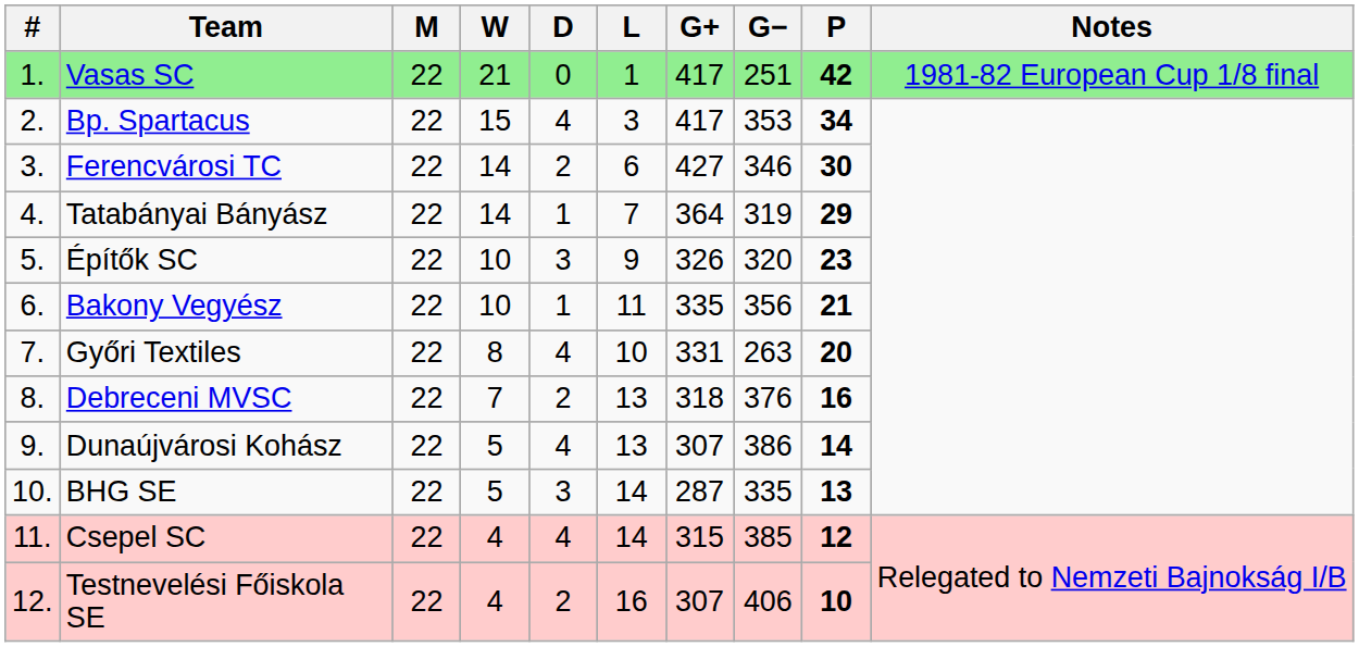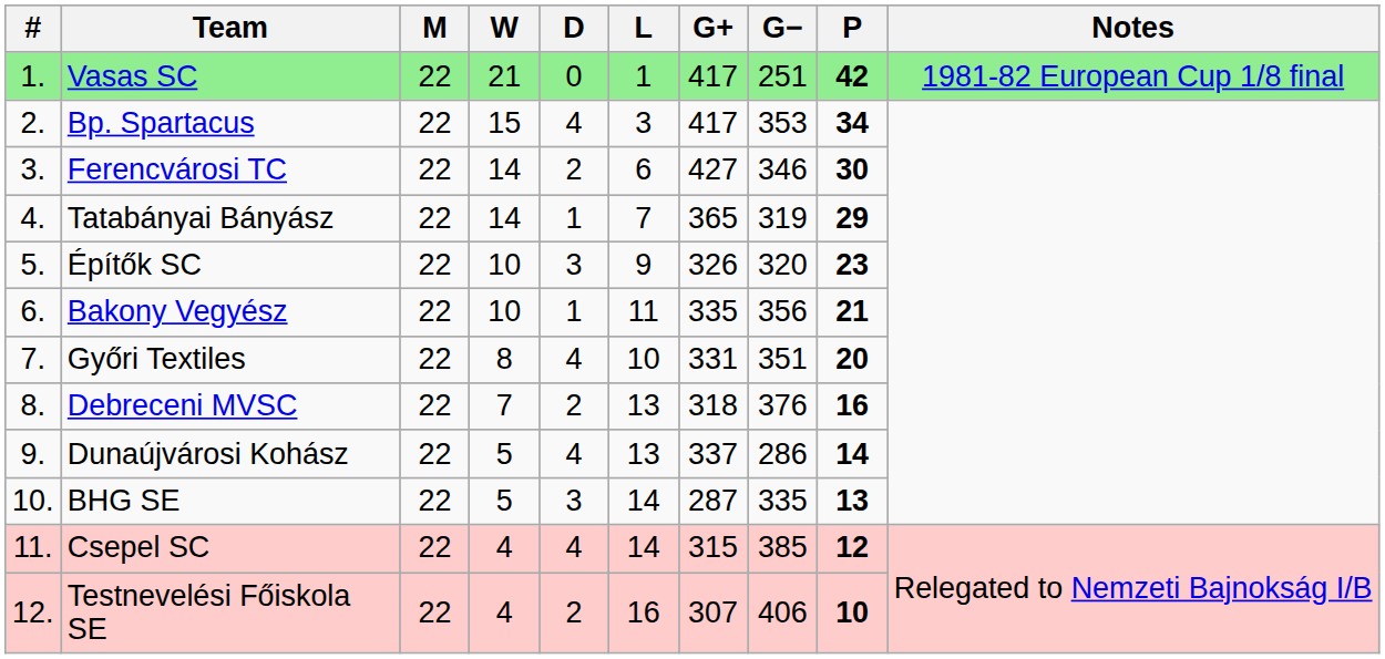Tatabányai Bányász | G+: 364 -> 365
Győri Textiles | G−: 263 -> 351
Dunaújvárosi Kohász | G+: 307 -> 337
Dunaújvárosi Kohász | G−: 386 -> 286
